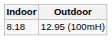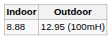12.95 (100mH) | Indoor: 8.18 -> 8.88
